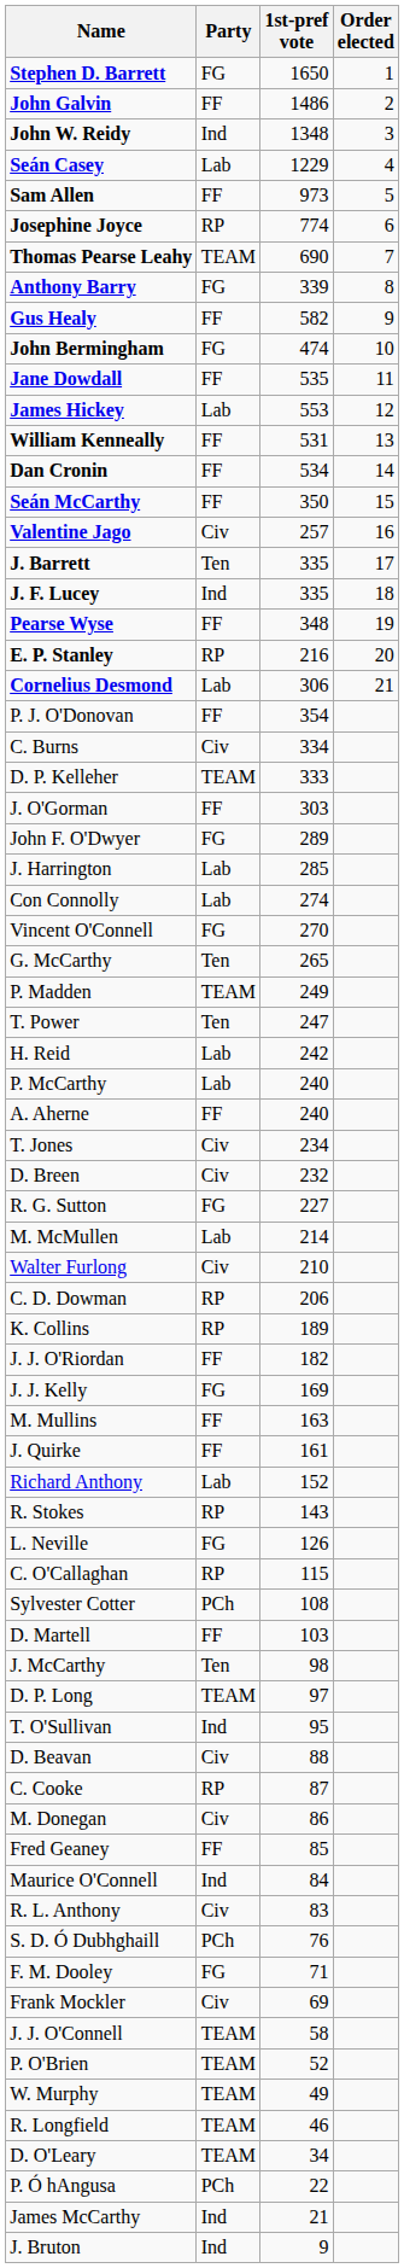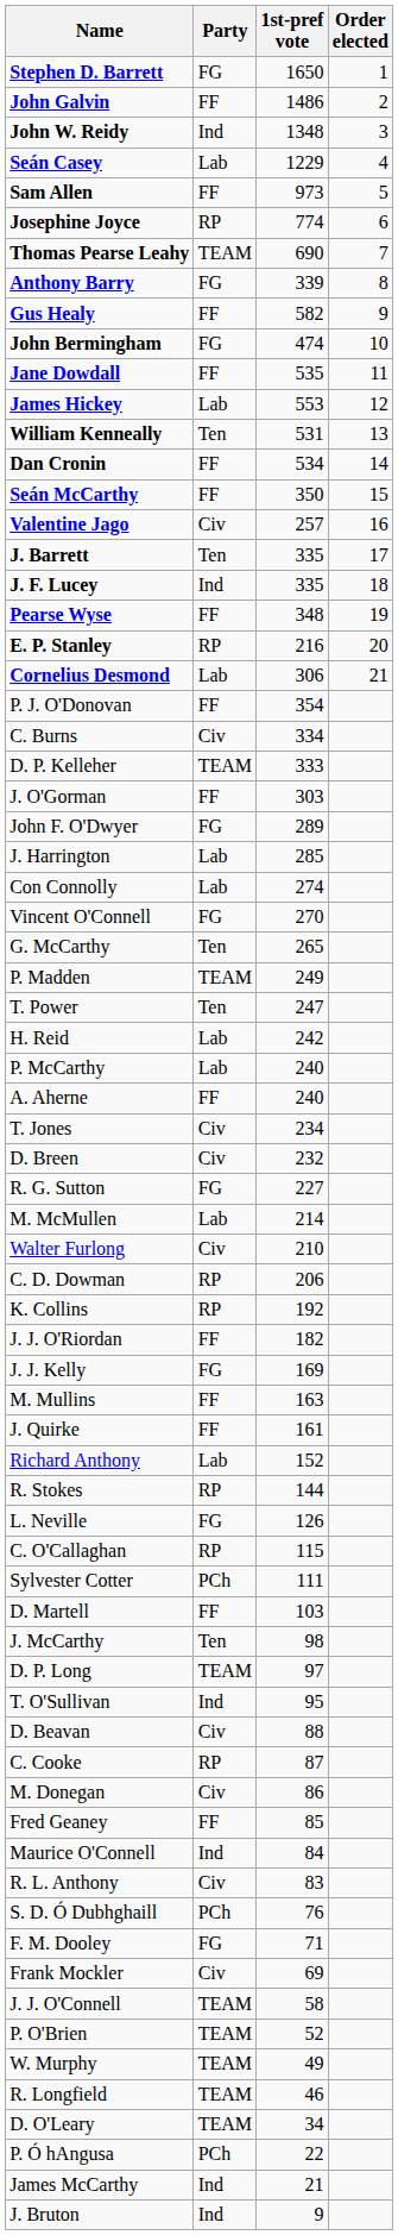William Kenneally | Party: FF -> Ten
K. Collins | 1st-pref vote: 189 -> 192
R. Stokes | 1st-pref vote: 143 -> 144
Sylvester Cotter | 1st-pref vote: 108 -> 111
